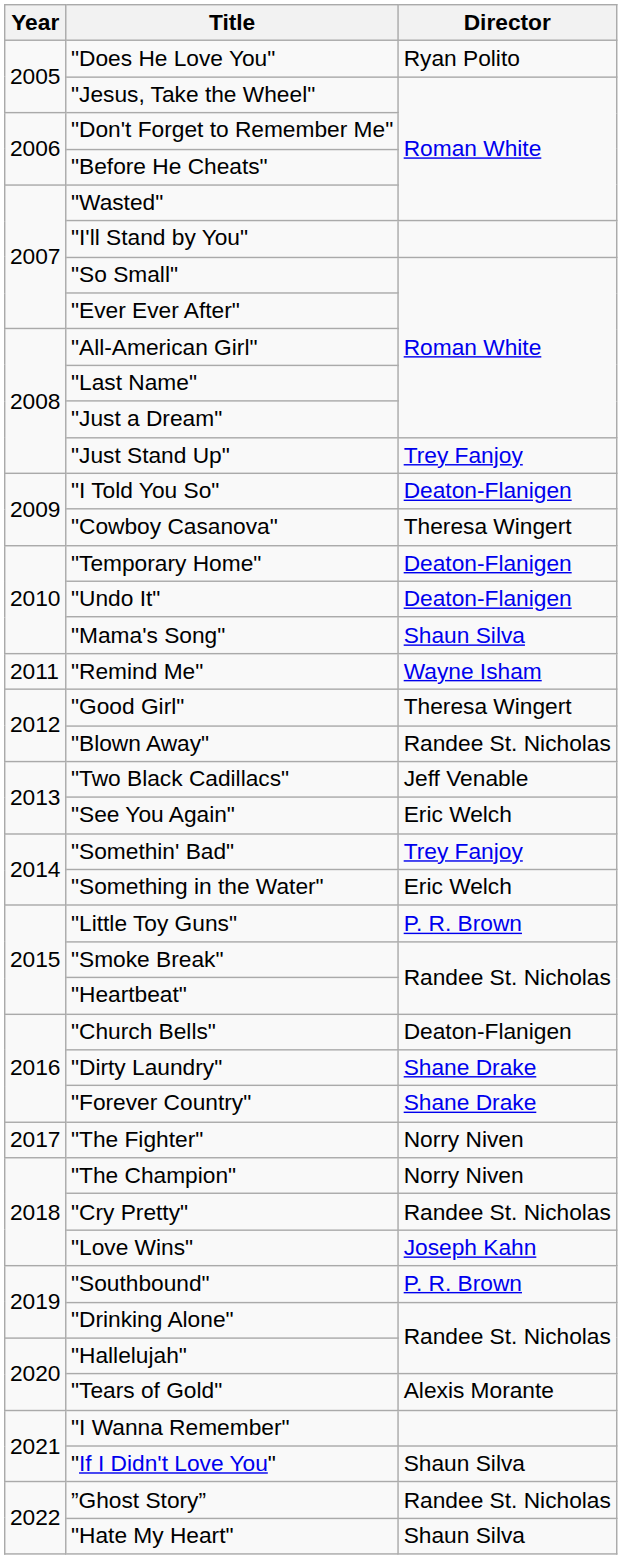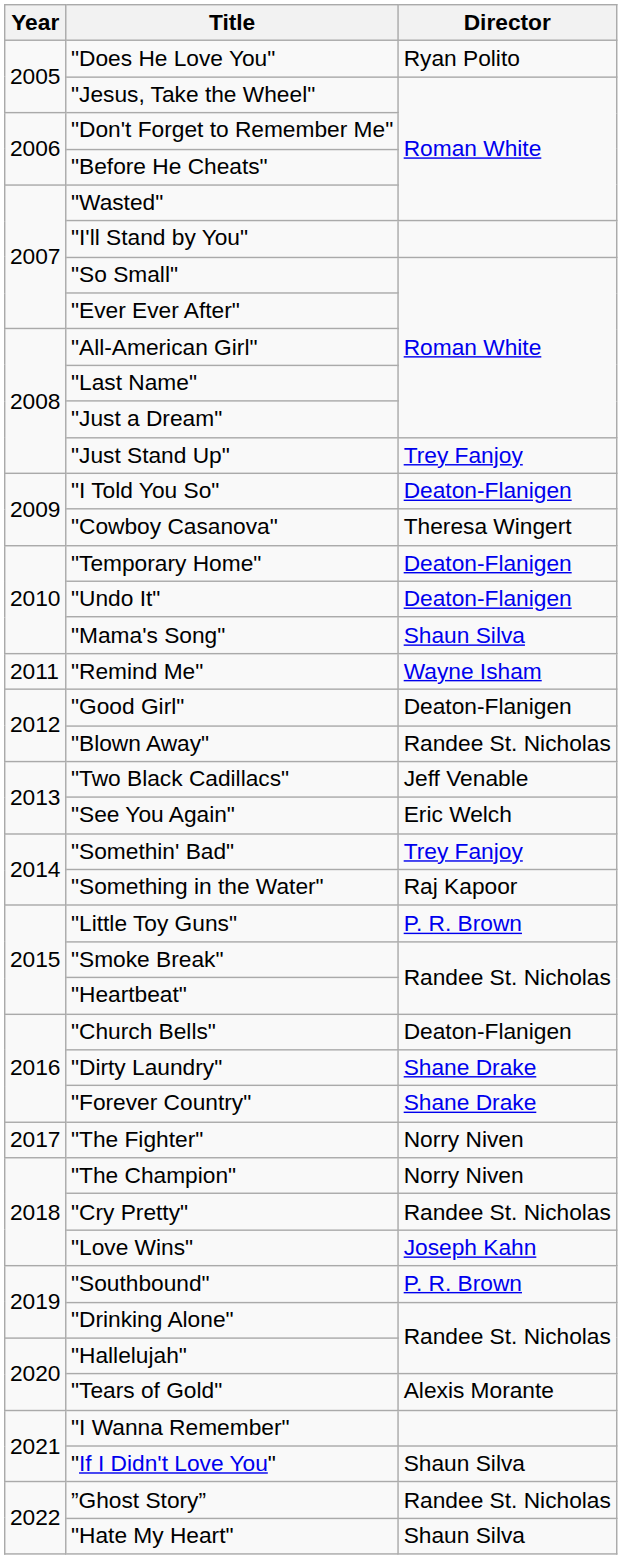"Good Girl" | Director: Theresa Wingert -> Deaton-Flanigen
"Something in the Water" | Director: Eric Welch -> Raj Kapoor
